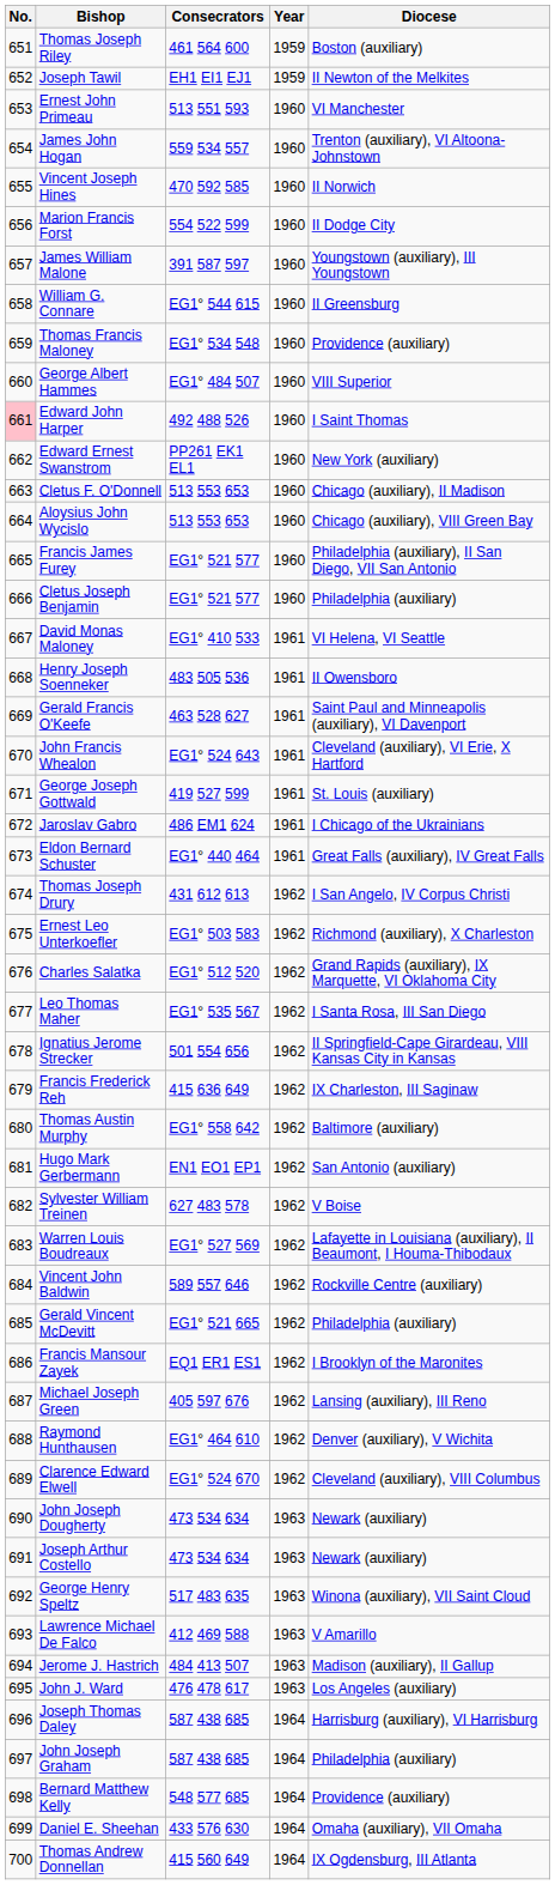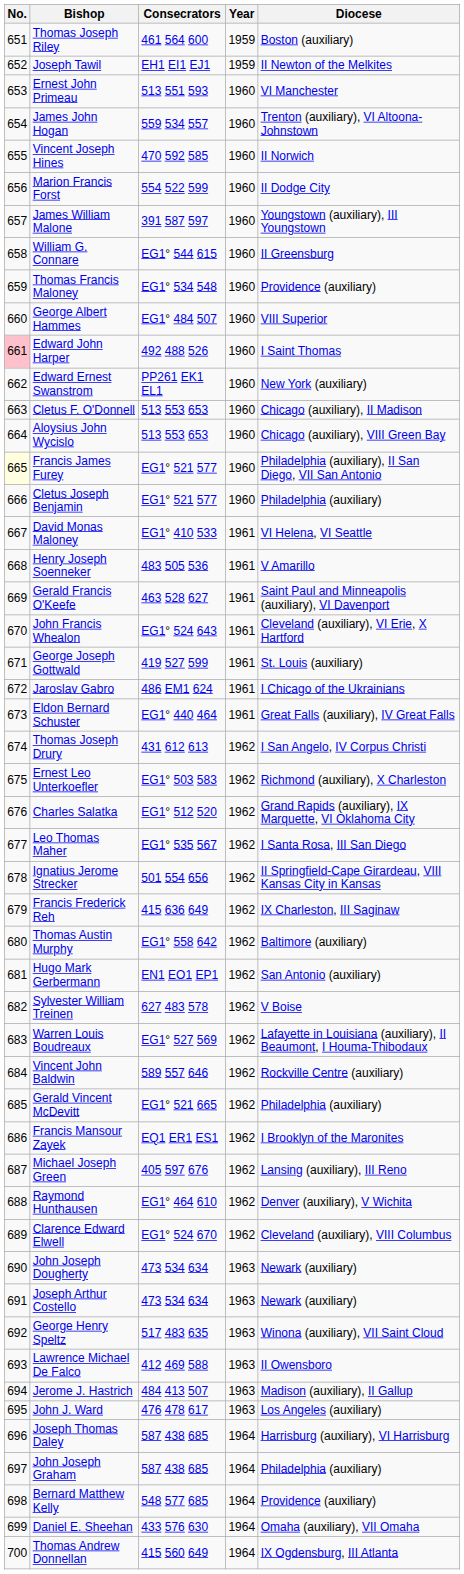Francis James Furey | No.: no background -> lightyellow background
Henry Joseph Soenneker | Diocese: II Owensboro -> V Amarillo
Lawrence Michael De Falco | Diocese: V Amarillo -> II Owensboro
